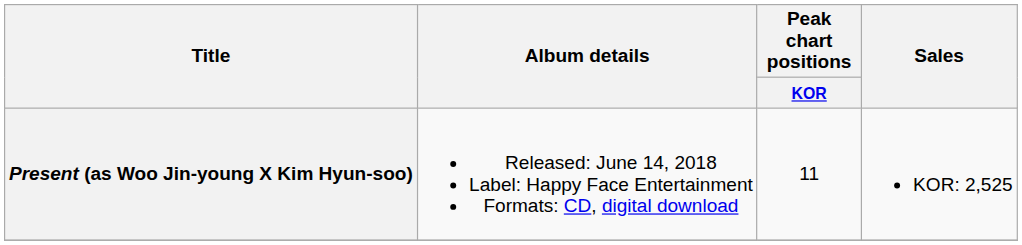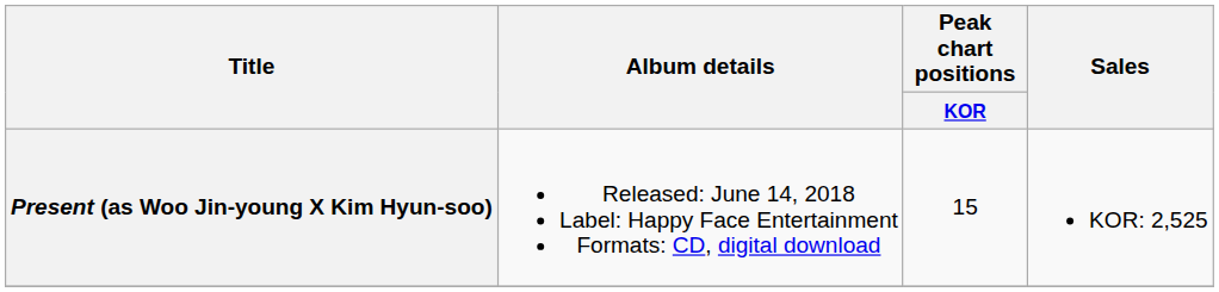Present (as Woo Jin-young X Kim Hyun-soo) | Peak chart positions / KOR: 11 -> 15
